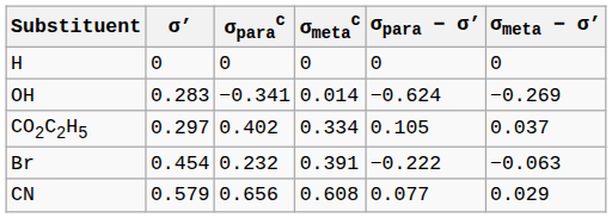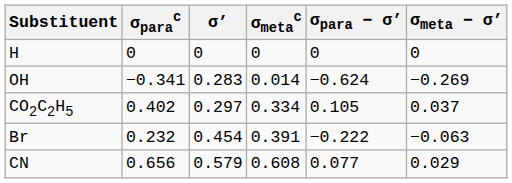columns swapped: σ’ <-> σparac
